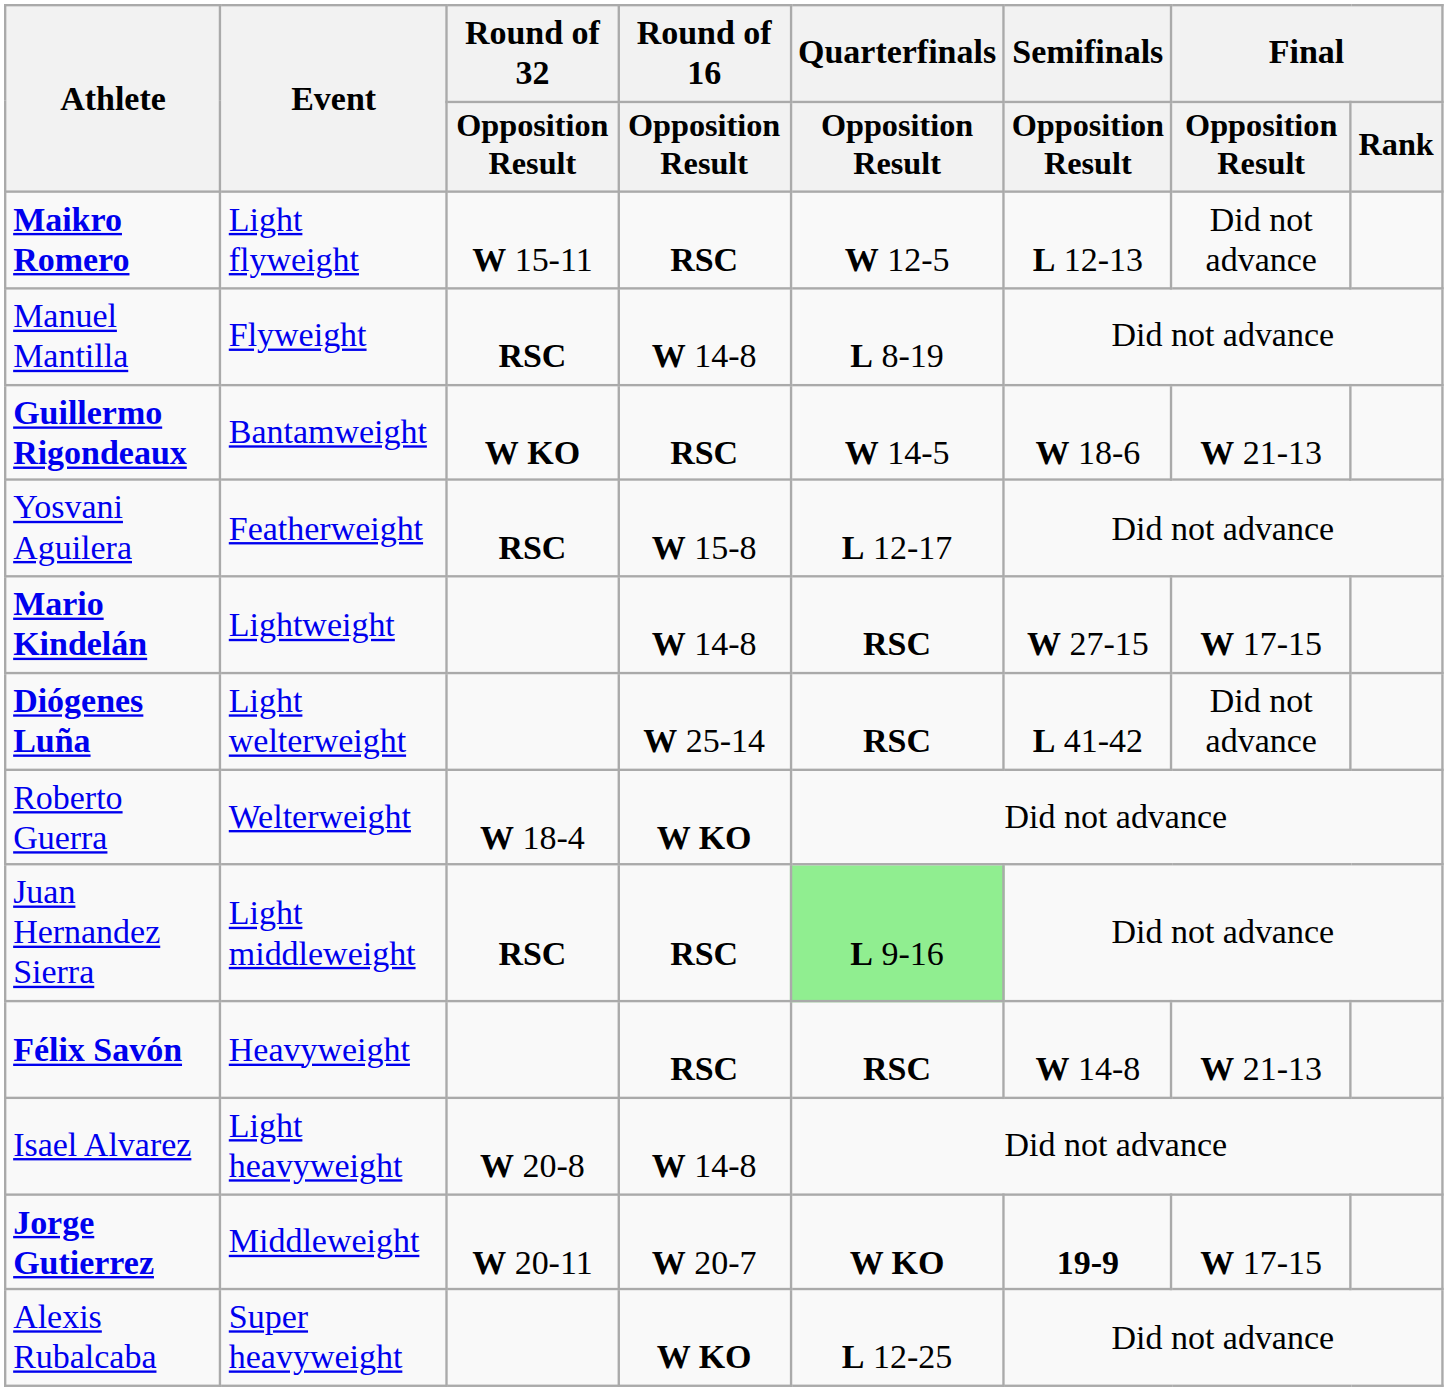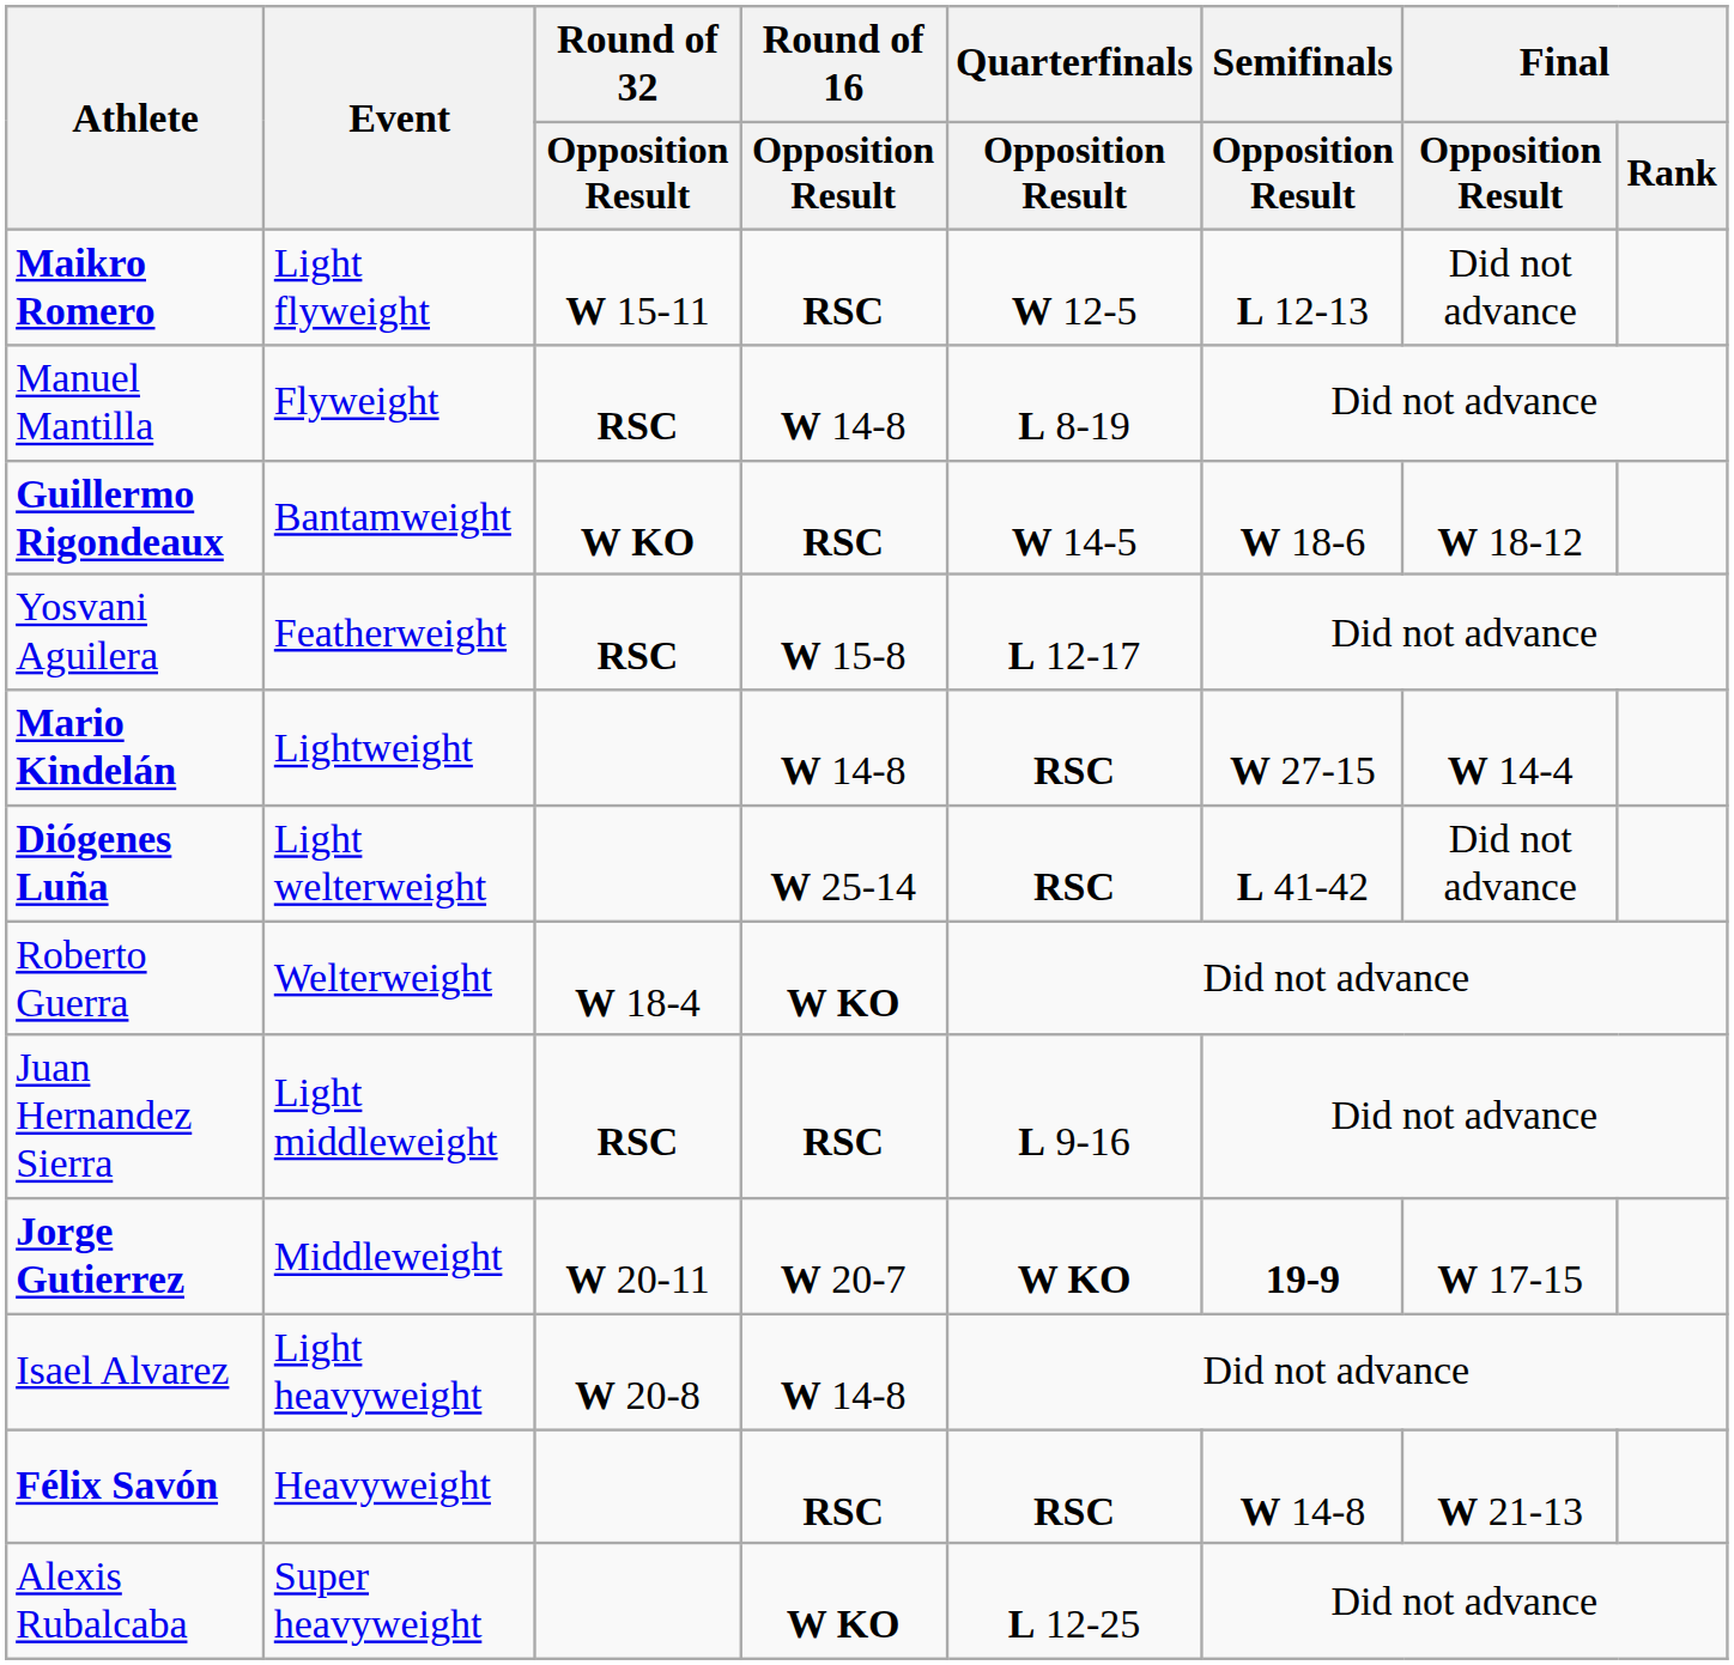Guillermo Rigondeaux | Final / Opposition Result: W 21-13 -> W 18-12
Mario Kindelán | Final / Opposition Result: W 17-15 -> W 14-4
Juan Hernandez Sierra | Quarterfinals / Opposition Result: lightgreen background -> no background
rows swapped: Jorge Gutierrez <-> Félix Savón
